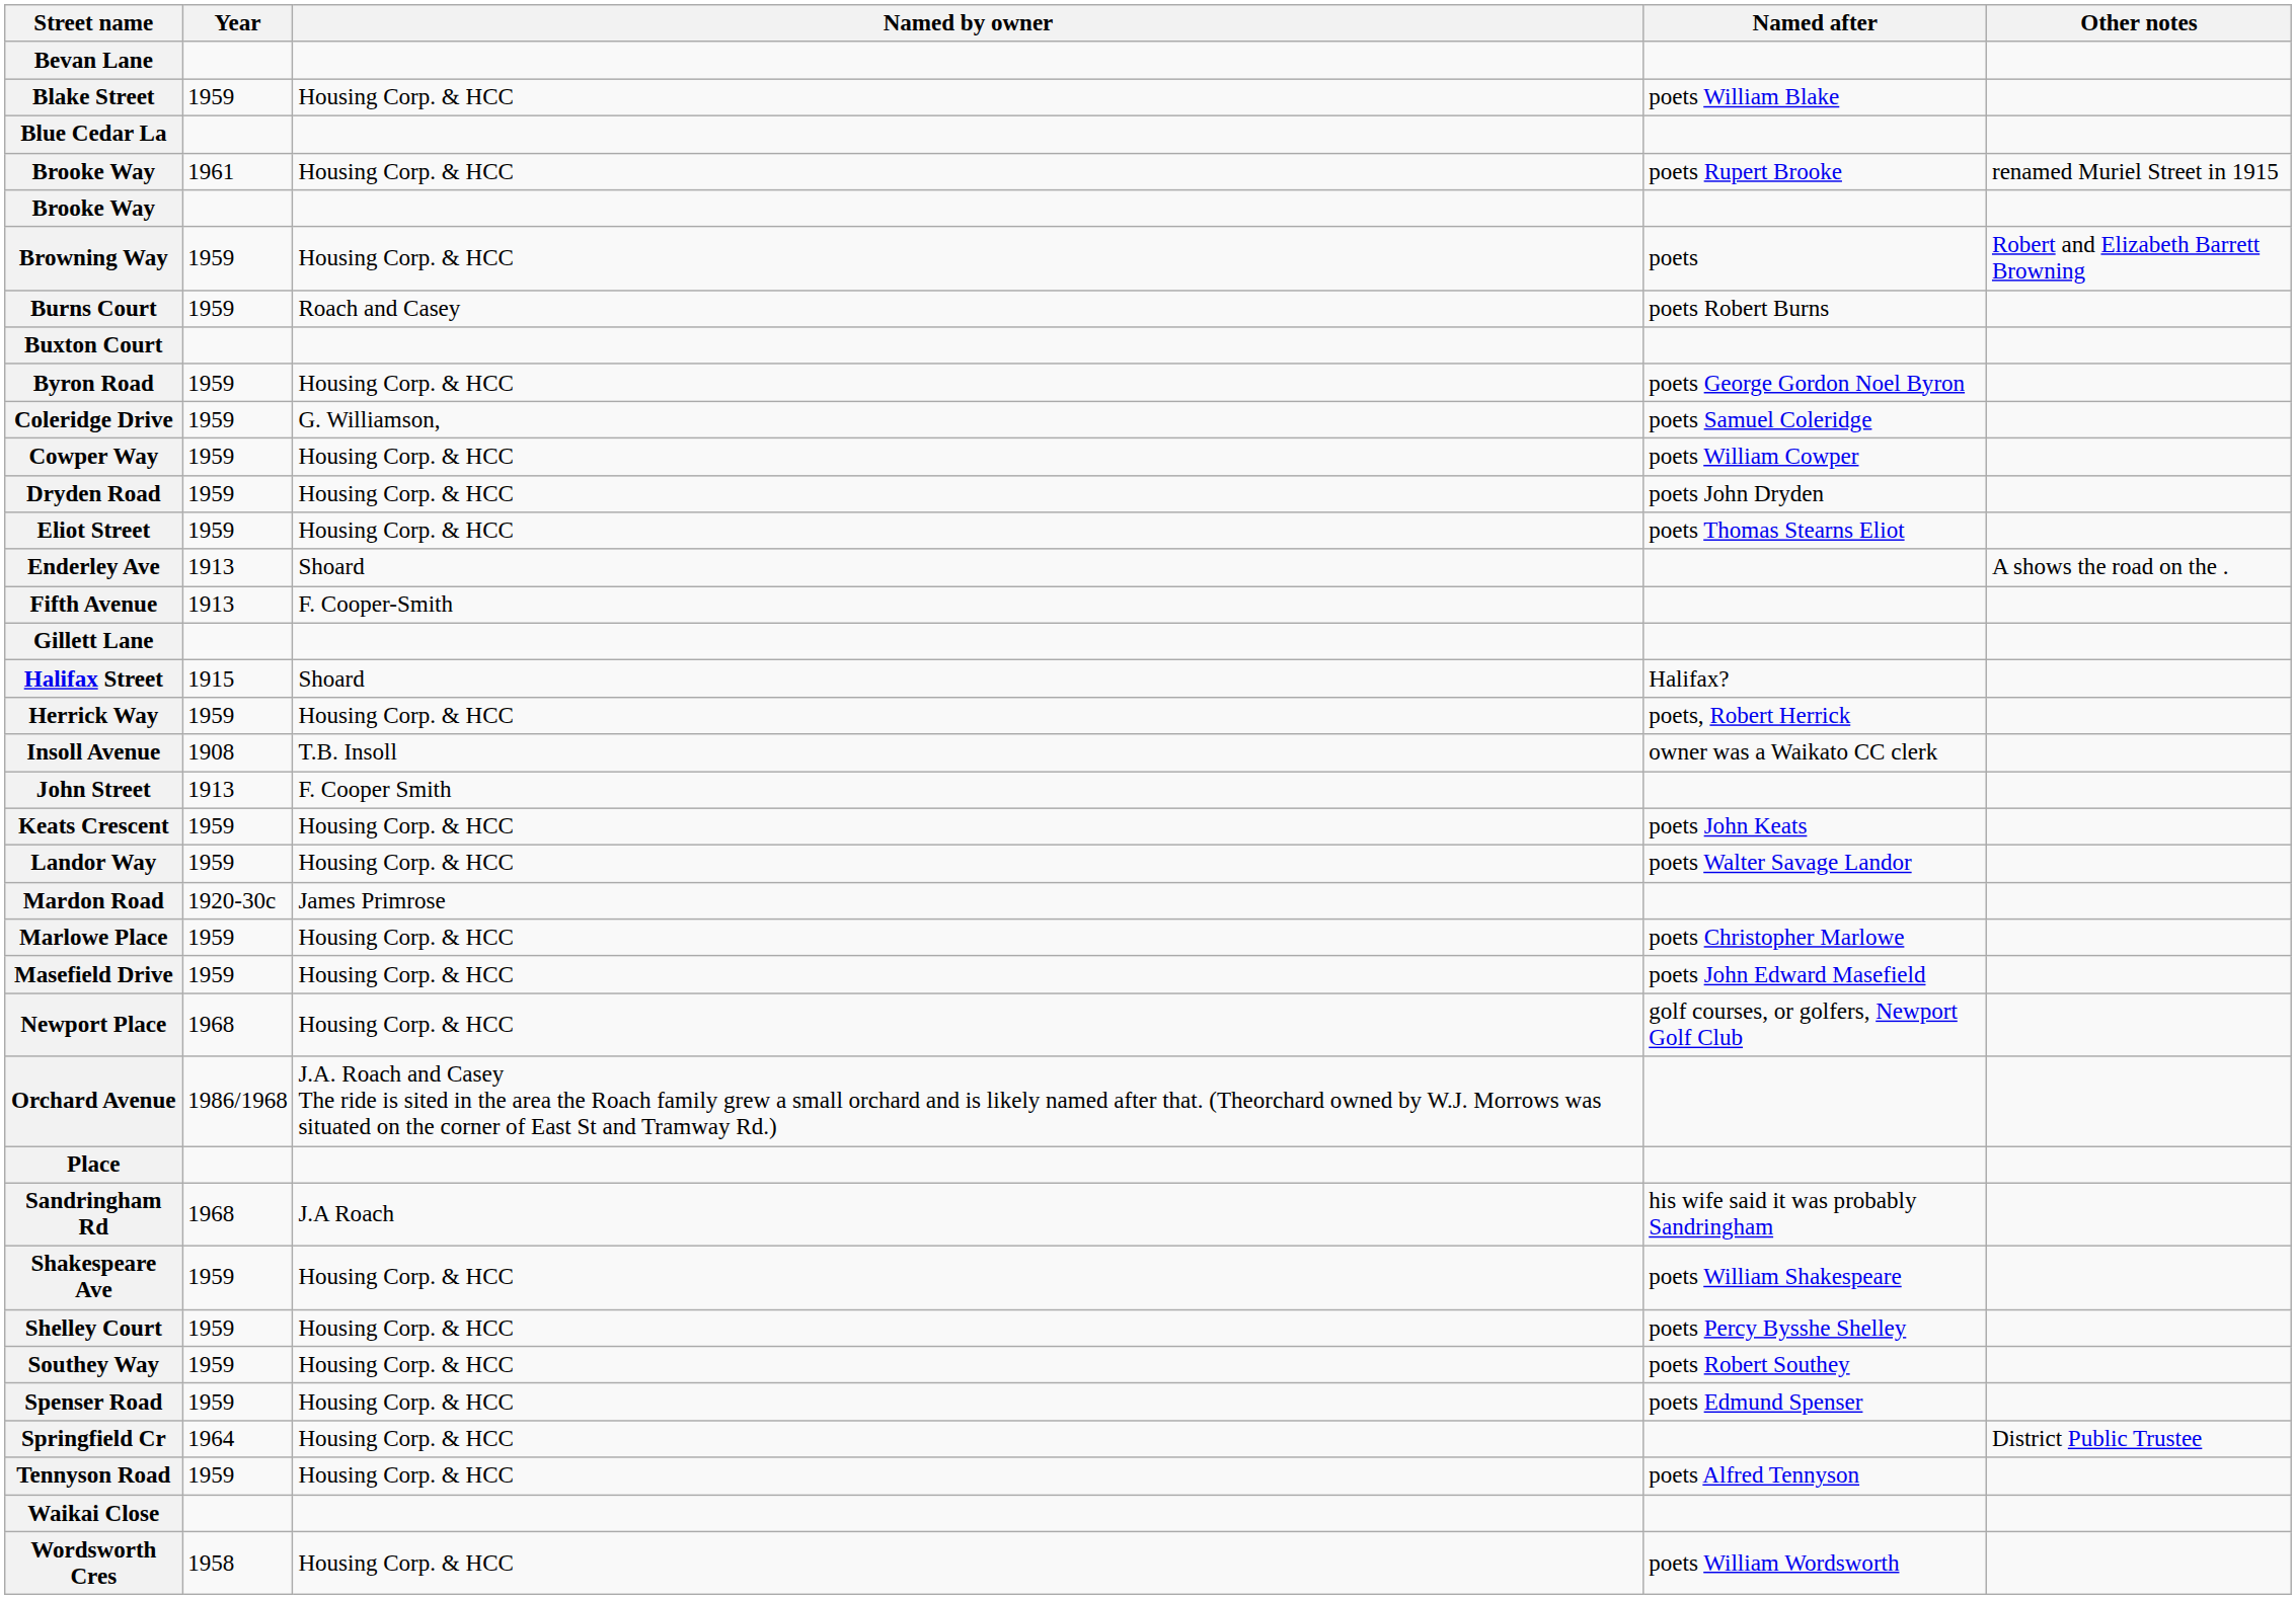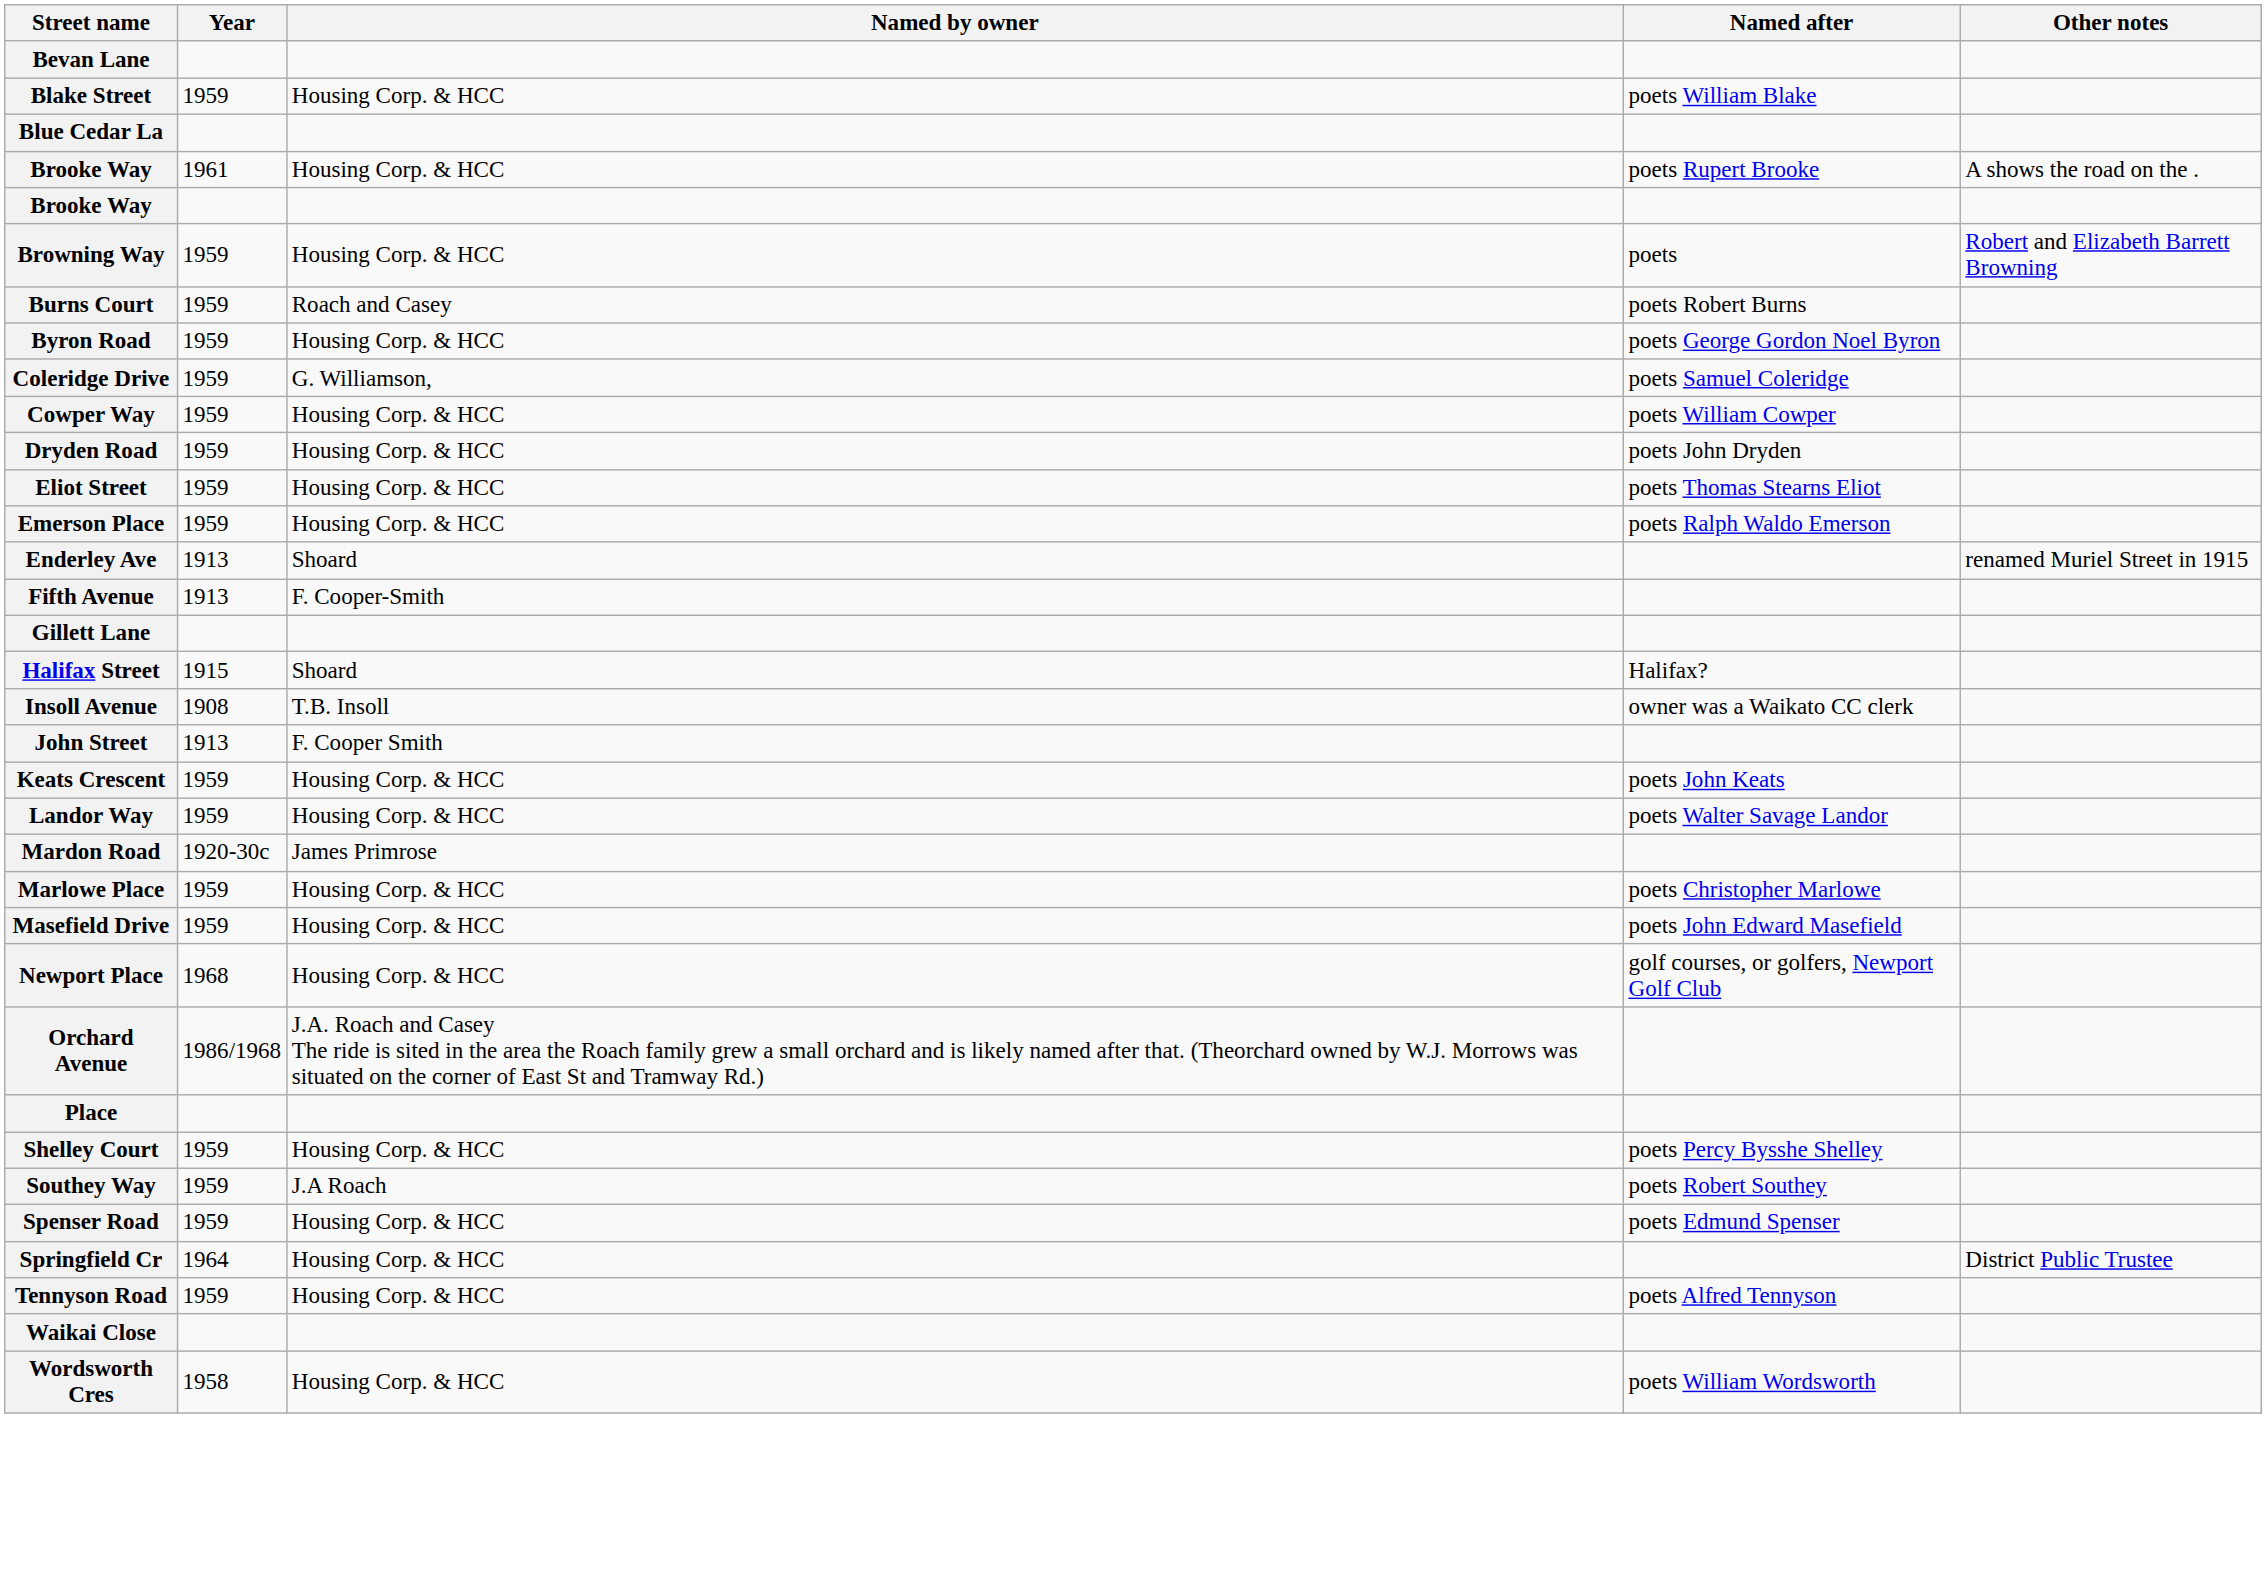Brooke Way / poets Rupert Brooke | Other notes: renamed Muriel Street in 1915 -> A shows the road on the .
- row: Buxton Court
+ row: Emerson Place | 1959 | Housing Corp. & HCC | poets Ralph Waldo Emerson
Enderley Ave | Other notes: A shows the road on the . -> renamed Muriel Street in 1915
- row: Herrick Way | 1959 | Housing Corp. & HCC | poets, Robert Herrick
- row: Sandringham Rd | 1968 | J.A Roach | his wife said it was probably Sandringham
- row: Shakespeare Ave | 1959 | Housing Corp. & HCC | poets William Shakespeare
Southey Way | Named by owner: Housing Corp. & HCC -> J.A Roach
